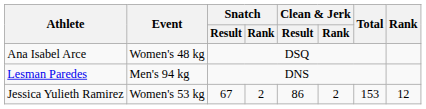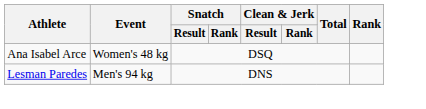- row: Jessica Yulieth Ramirez | Women's 53 kg | 67 | 2 | 86 | 2 | 153 | 12
